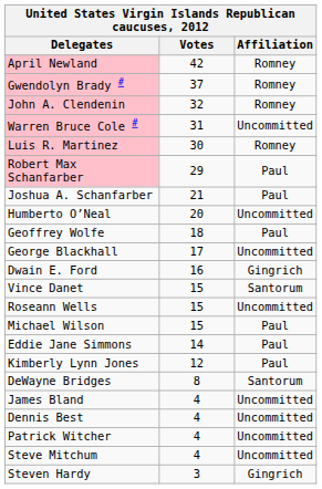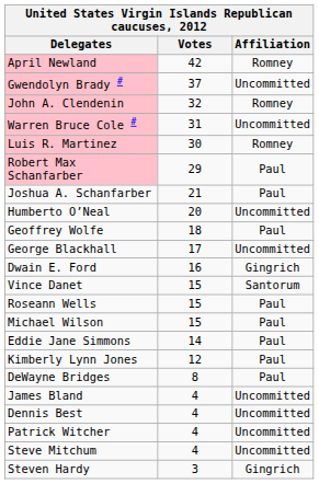Gwendolyn Brady # | Affiliation: Romney -> Uncommitted
Roseann Wells | Affiliation: Uncommitted -> Paul
DeWayne Bridges | Affiliation: Santorum -> Paul
